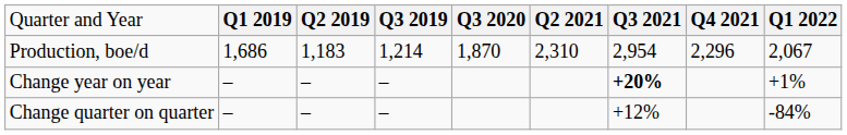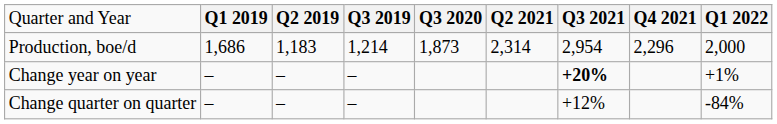Production, boe/d | column 5: 1,870 -> 1,873
Production, boe/d | column 6: 2,310 -> 2,314
Production, boe/d | column 9: 2,067 -> 2,000
